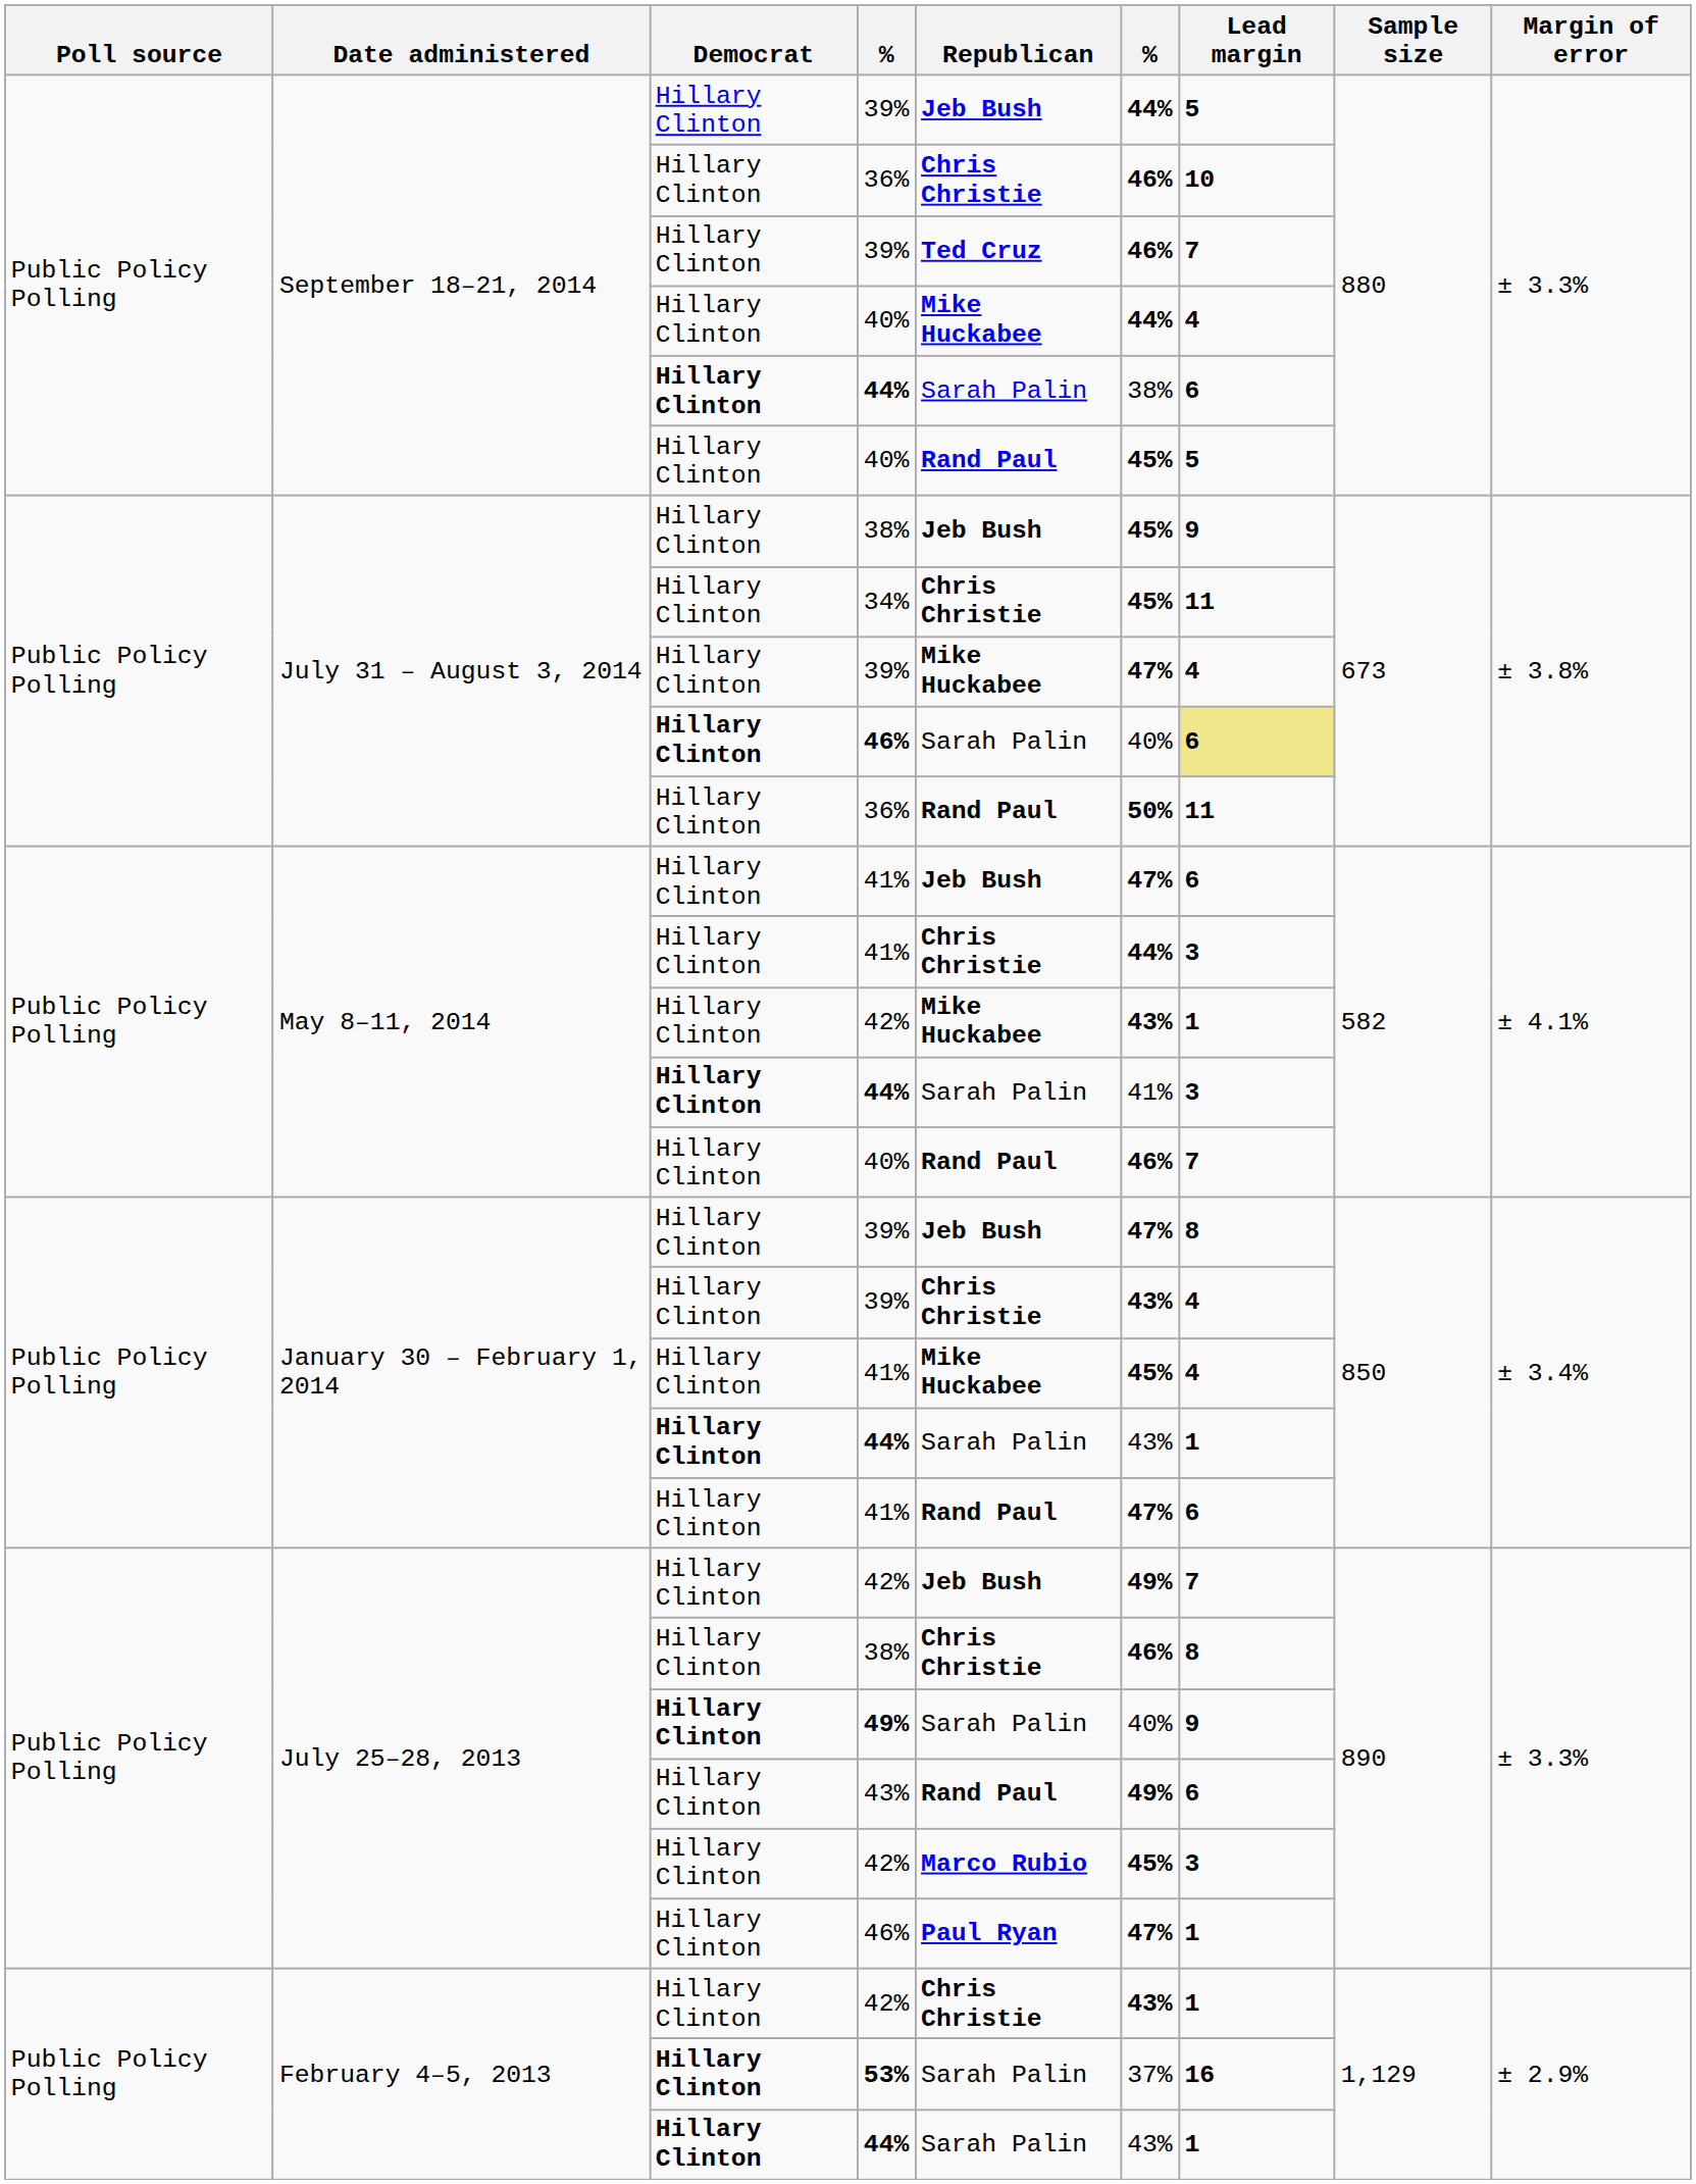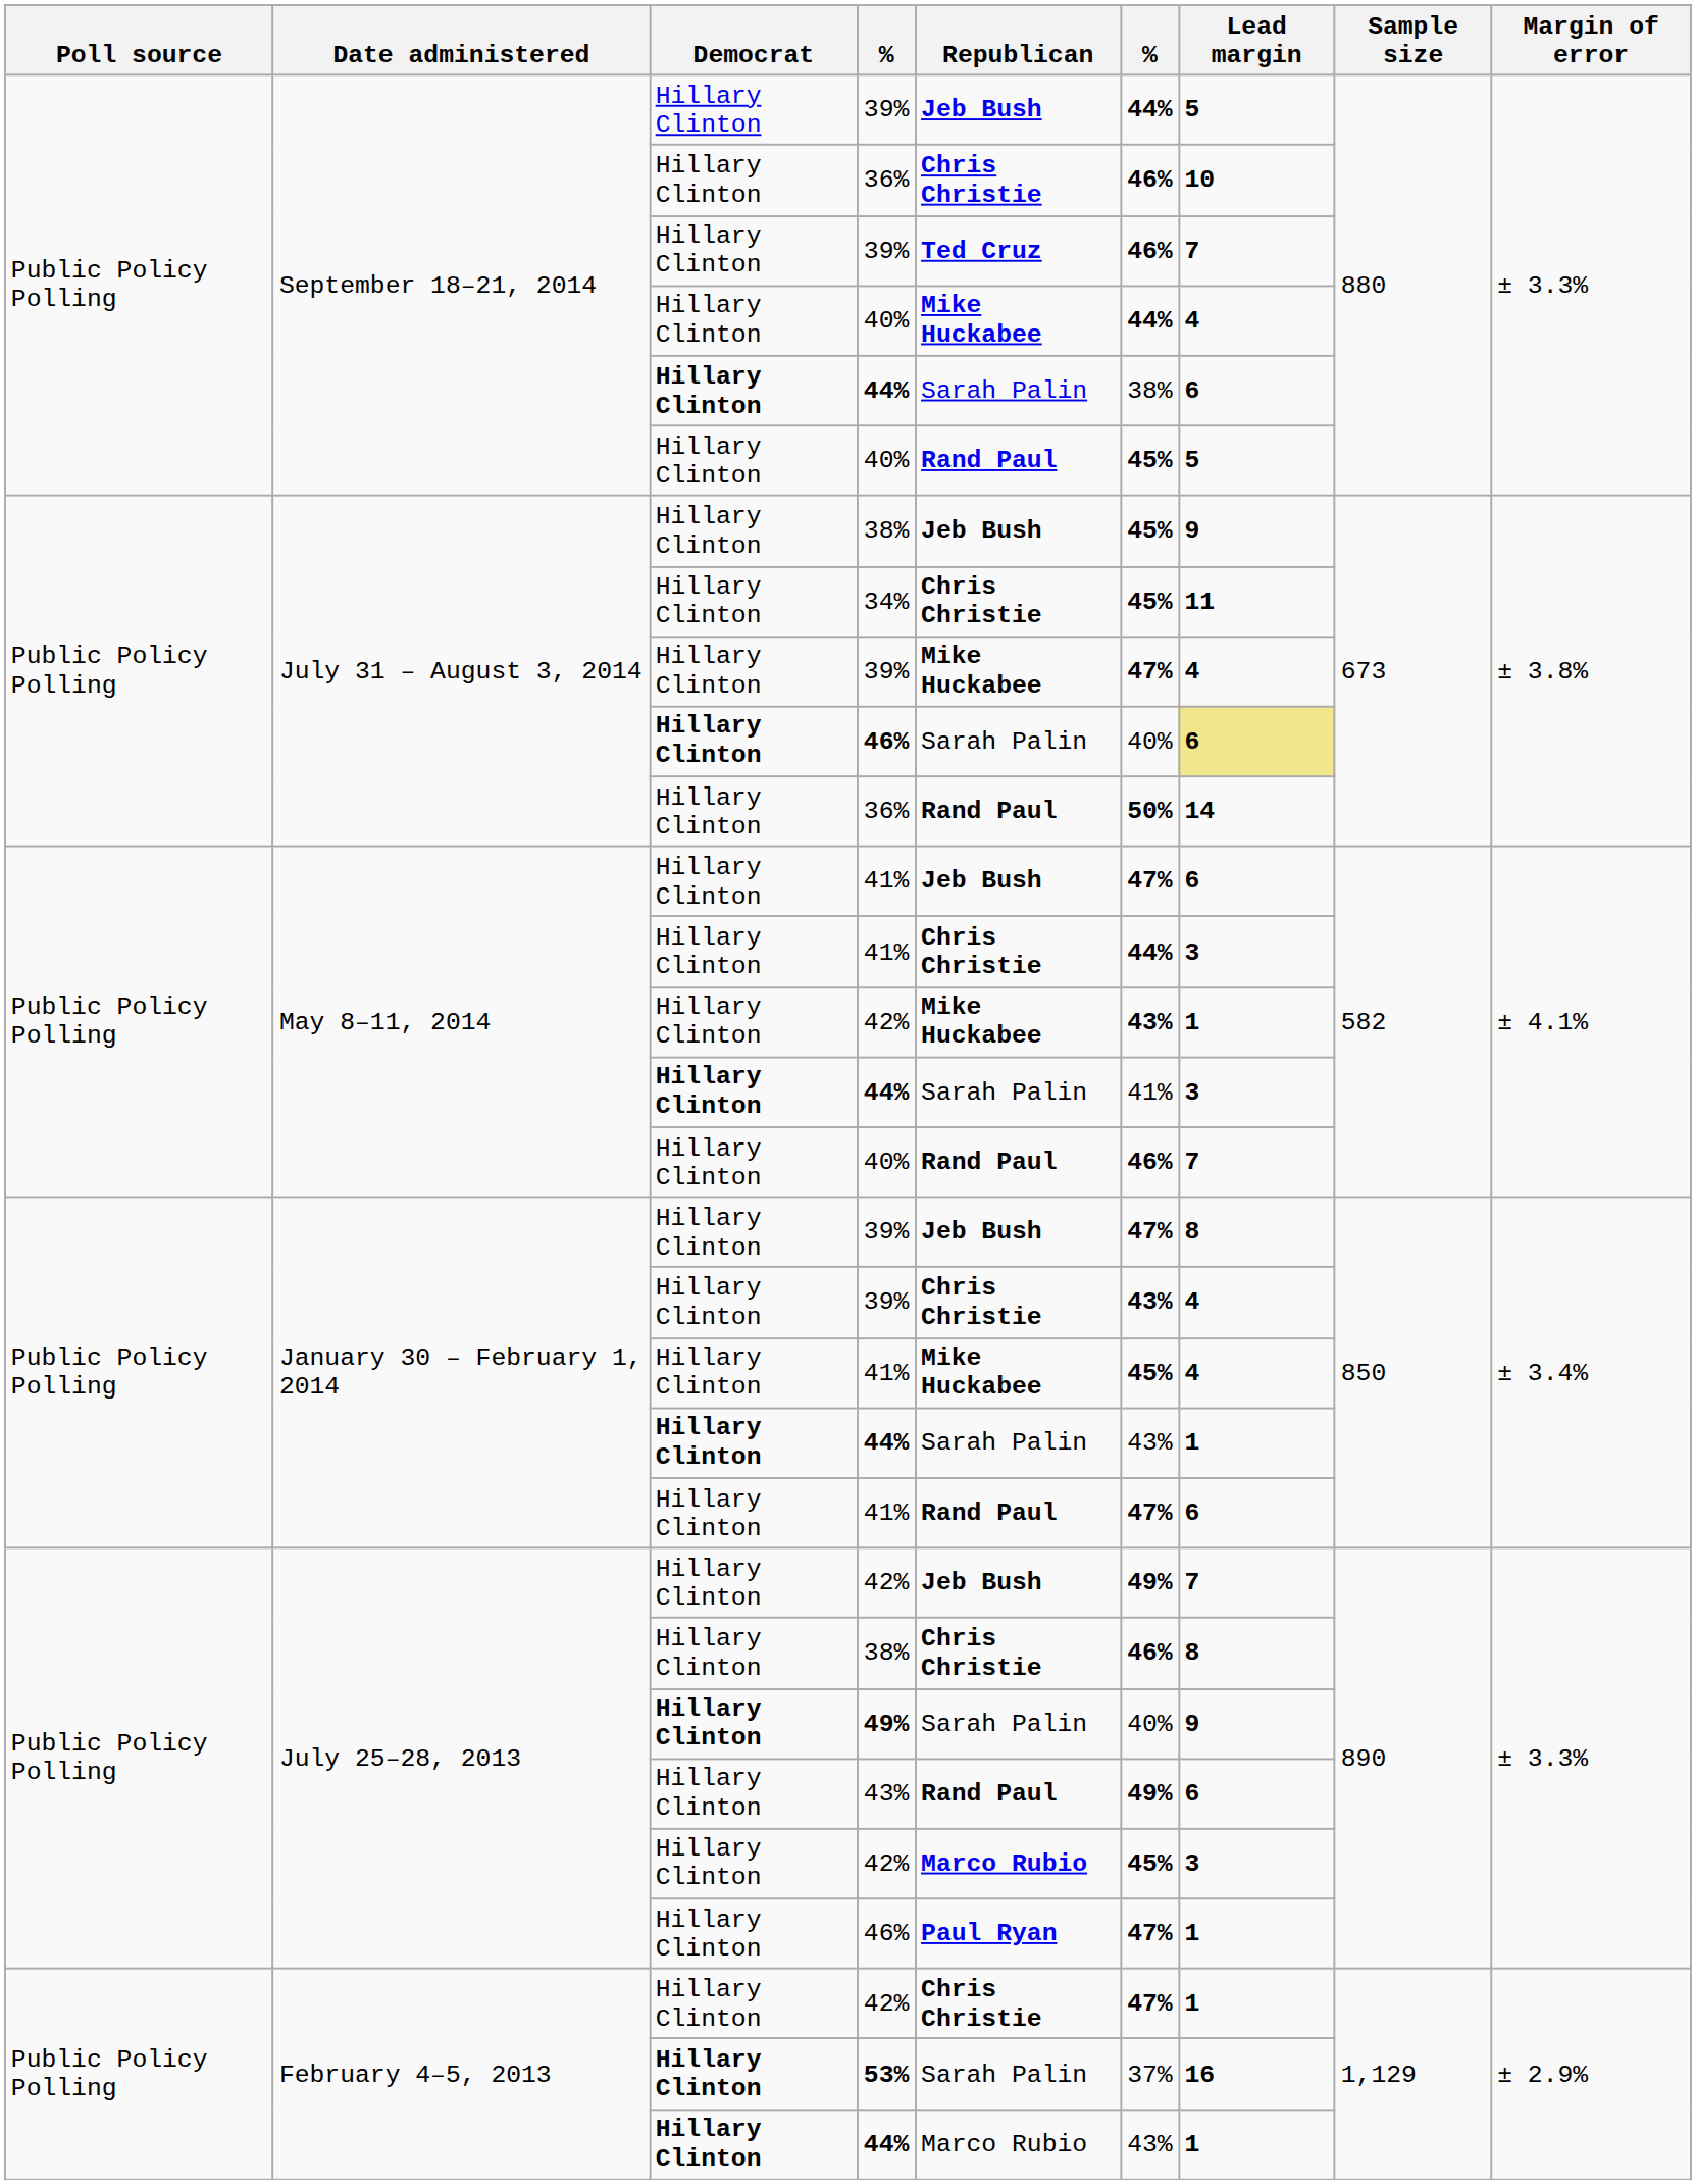July 31 – August 3, 2014 / 36% | Lead margin: 11 -> 14
February 4–5, 2013 / 42% | column 6: 43% -> 47%
February 4–5, 2013 / 44% | Republican: Sarah Palin -> Marco Rubio
